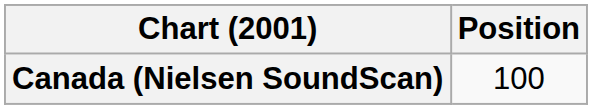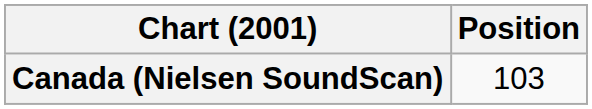Canada (Nielsen SoundScan) | Position: 100 -> 103
